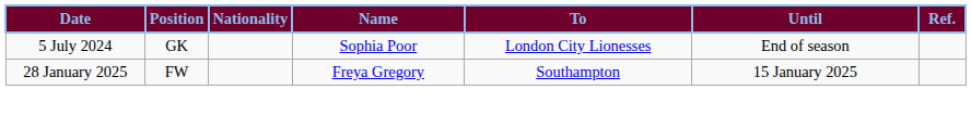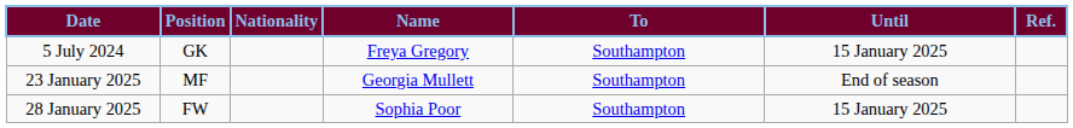5 July 2024 | Name: Sophia Poor -> Freya Gregory
5 July 2024 | To: London City Lionesses -> Southampton
5 July 2024 | Until: End of season -> 15 January 2025
+ row: 23 January 2025 | MF | Georgia Mullett | Southampton | End of season
28 January 2025 | Name: Freya Gregory -> Sophia Poor
